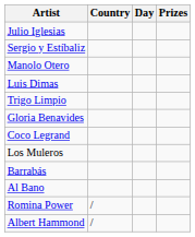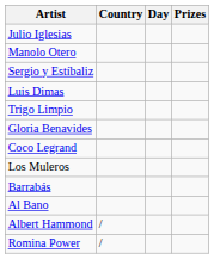rows swapped: Sergio y Estíbaliz <-> Manolo Otero
rows swapped: Romina Power <-> Albert Hammond
